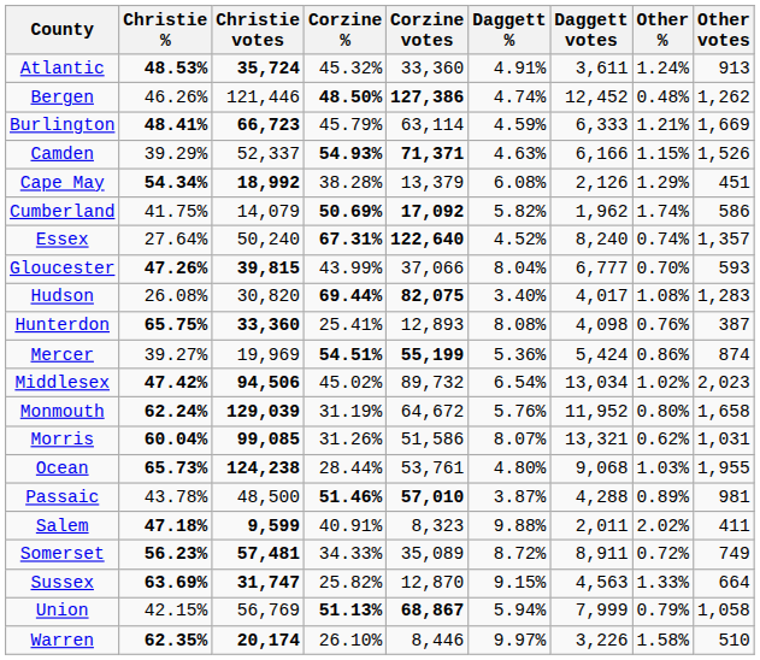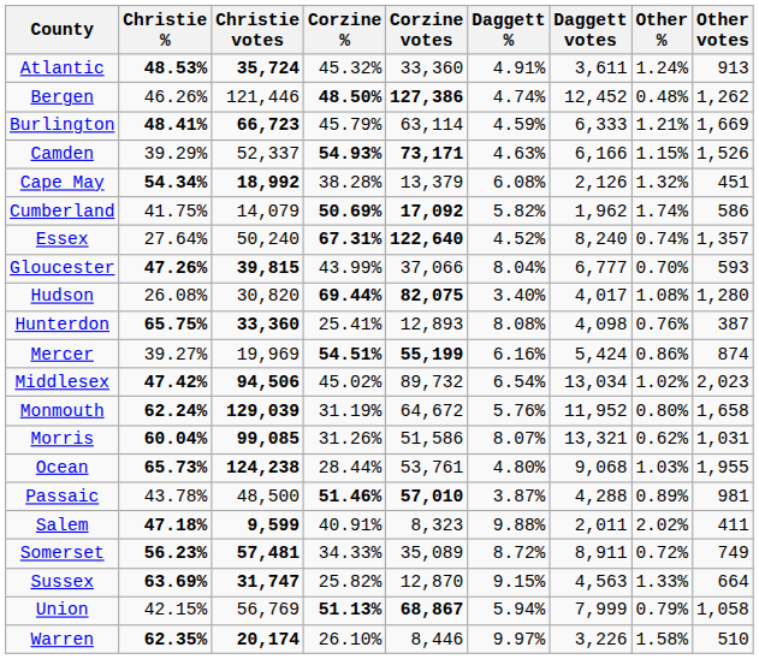Camden | Corzine votes: 71,371 -> 73,171
Cape May | Other %: 1.29% -> 1.32%
Hudson | Other votes: 1,283 -> 1,280
Mercer | Daggett %: 5.36% -> 6.16%
